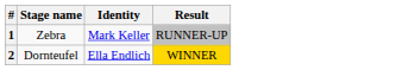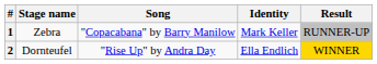+ column: Song | "Copacabana" by Barry Manilow | "Rise Up" by Andra Day
